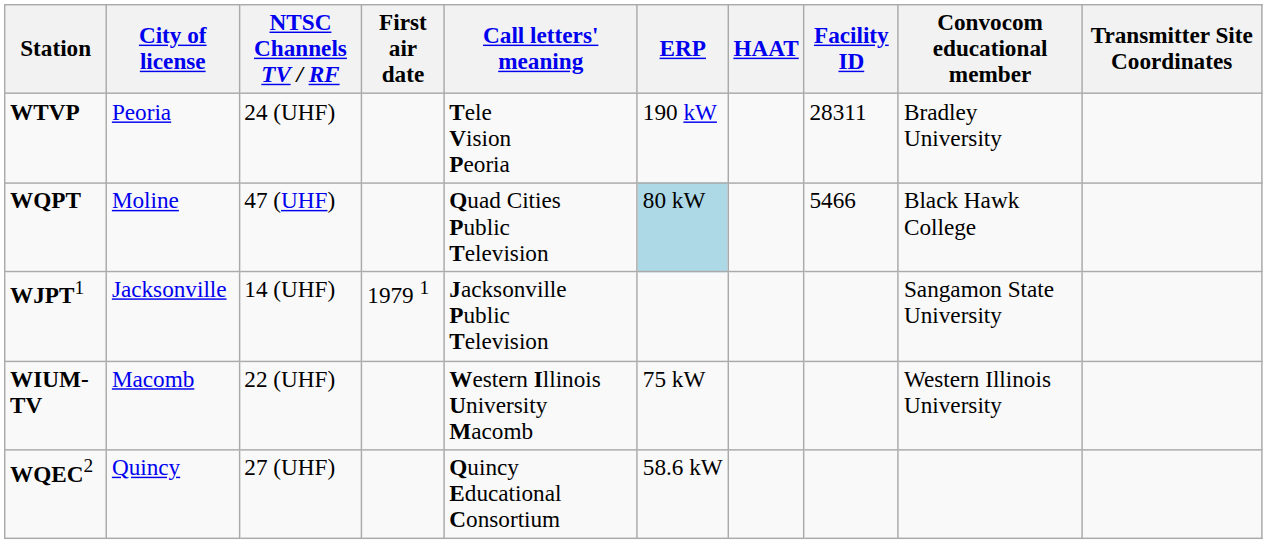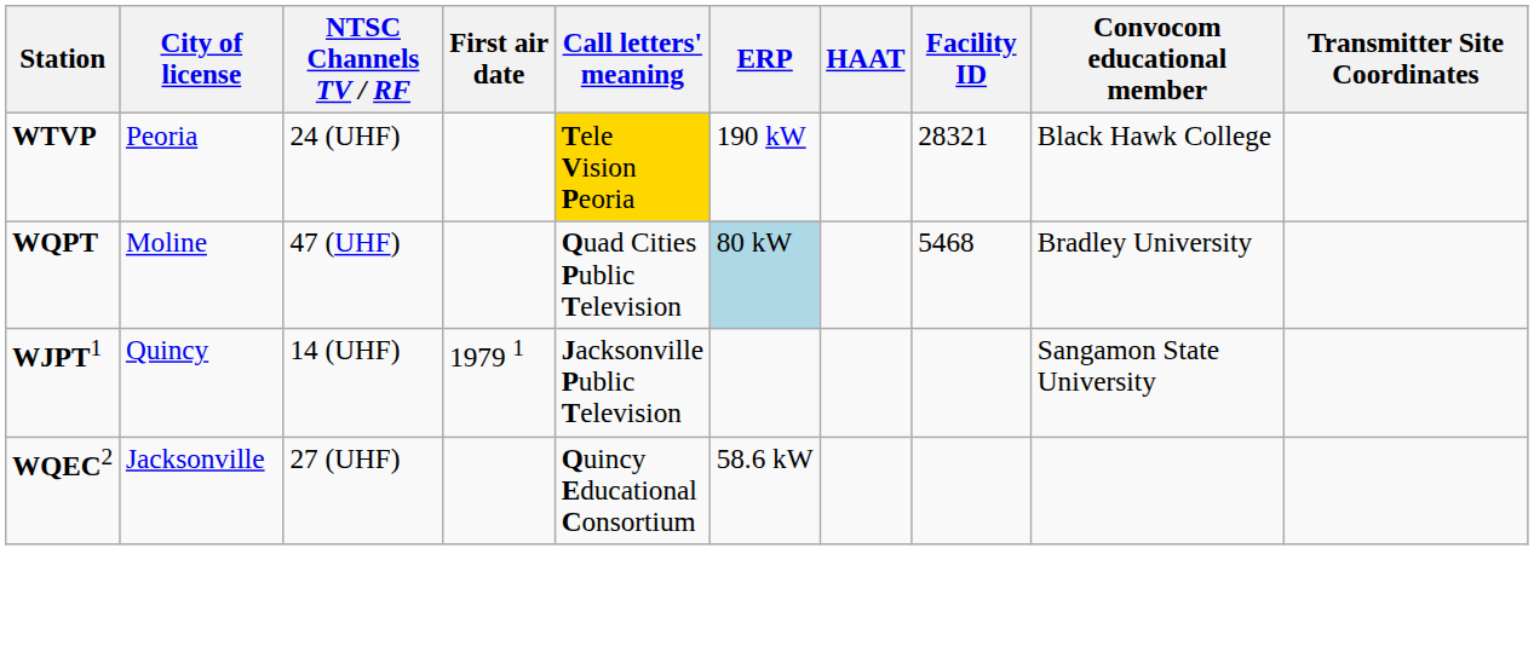WTVP | Call letters' meaning: no background -> gold background
WTVP | Facility ID: 28311 -> 28321
WTVP | Convocom educational member: Bradley University -> Black Hawk College
WQPT | Facility ID: 5466 -> 5468
WQPT | Convocom educational member: Black Hawk College -> Bradley University
WJPT1 | City of license: Jacksonville -> Quincy
- row: WIUM-TV | Macomb | 22 (UHF) | Western Illinois University Macomb | 75 kW | Western Illinois University
WQEC2 | City of license: Quincy -> Jacksonville
